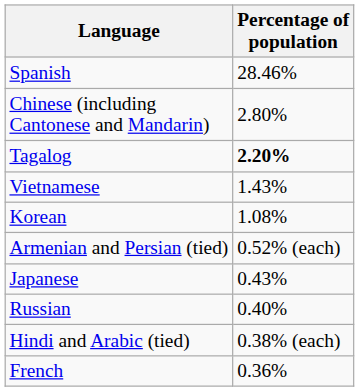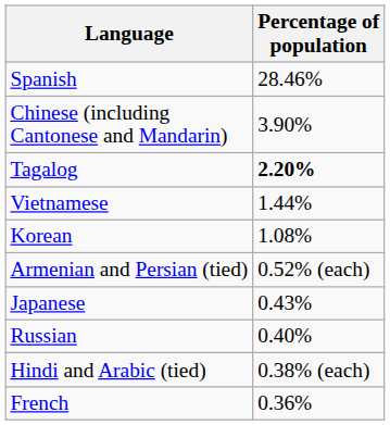Chinese (including Cantonese and Mandarin) | Percentage of population: 2.80% -> 3.90%
Vietnamese | Percentage of population: 1.43% -> 1.44%
